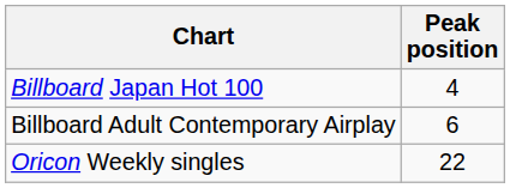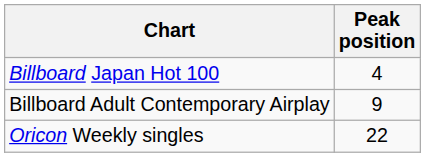Billboard Adult Contemporary Airplay | Peak position: 6 -> 9
